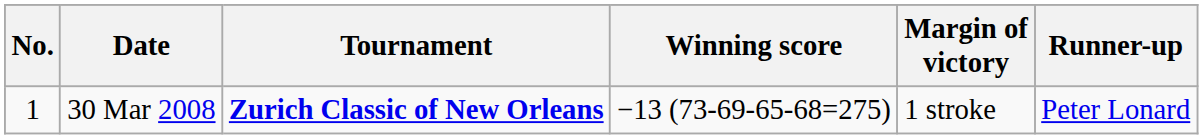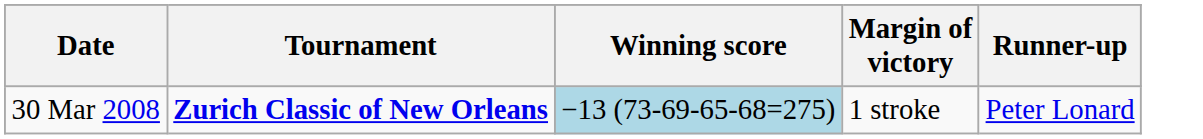- column: No. | 1
30 Mar 2008 | Winning score: no background -> lightblue background
